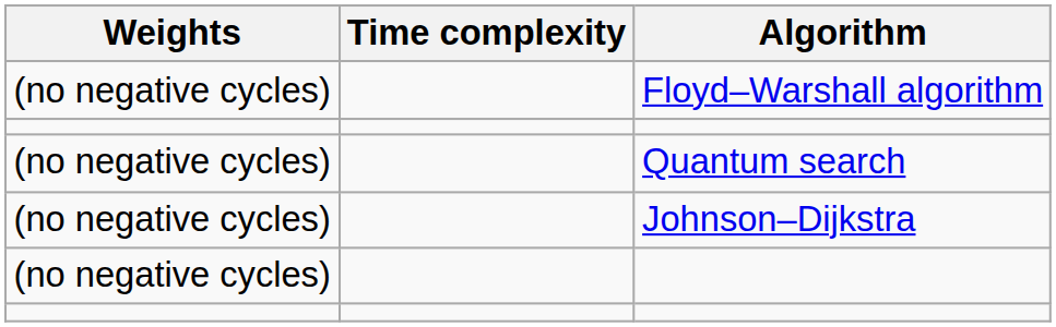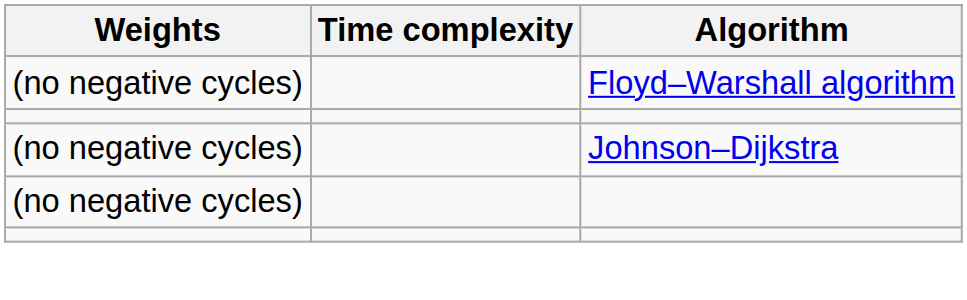- row: (no negative cycles) | Quantum search
